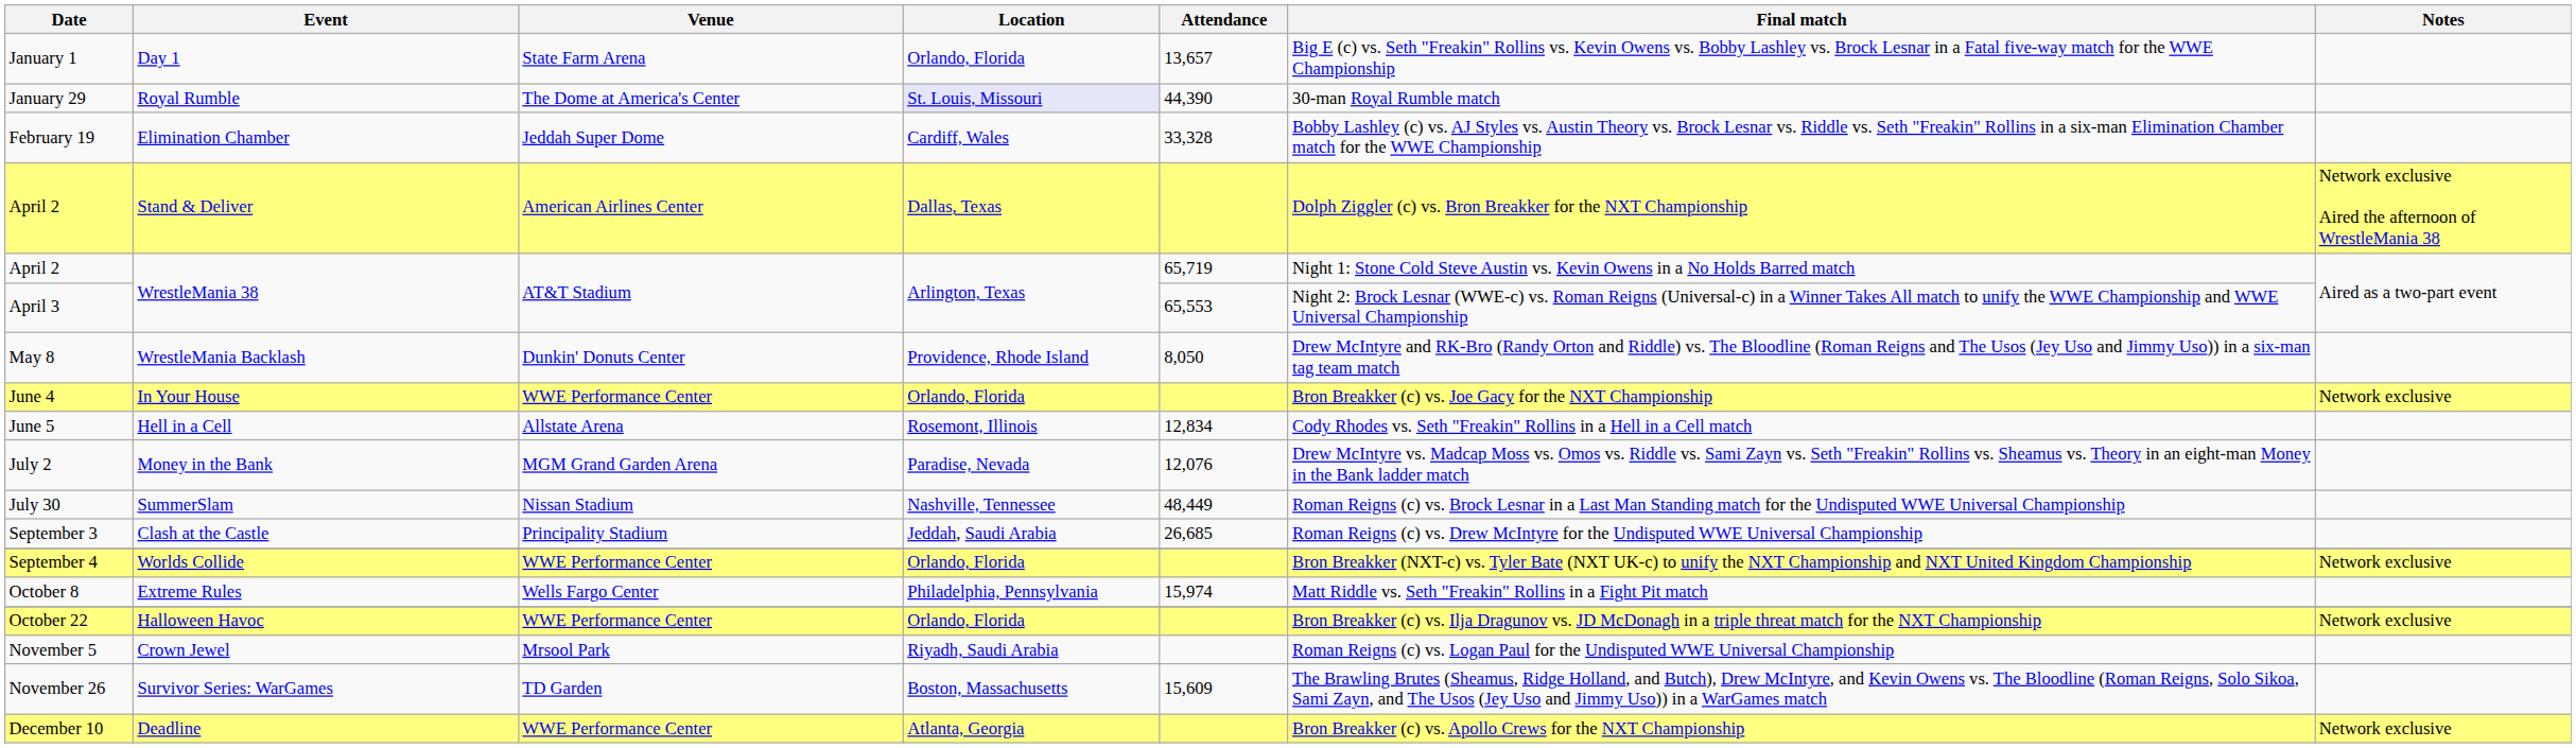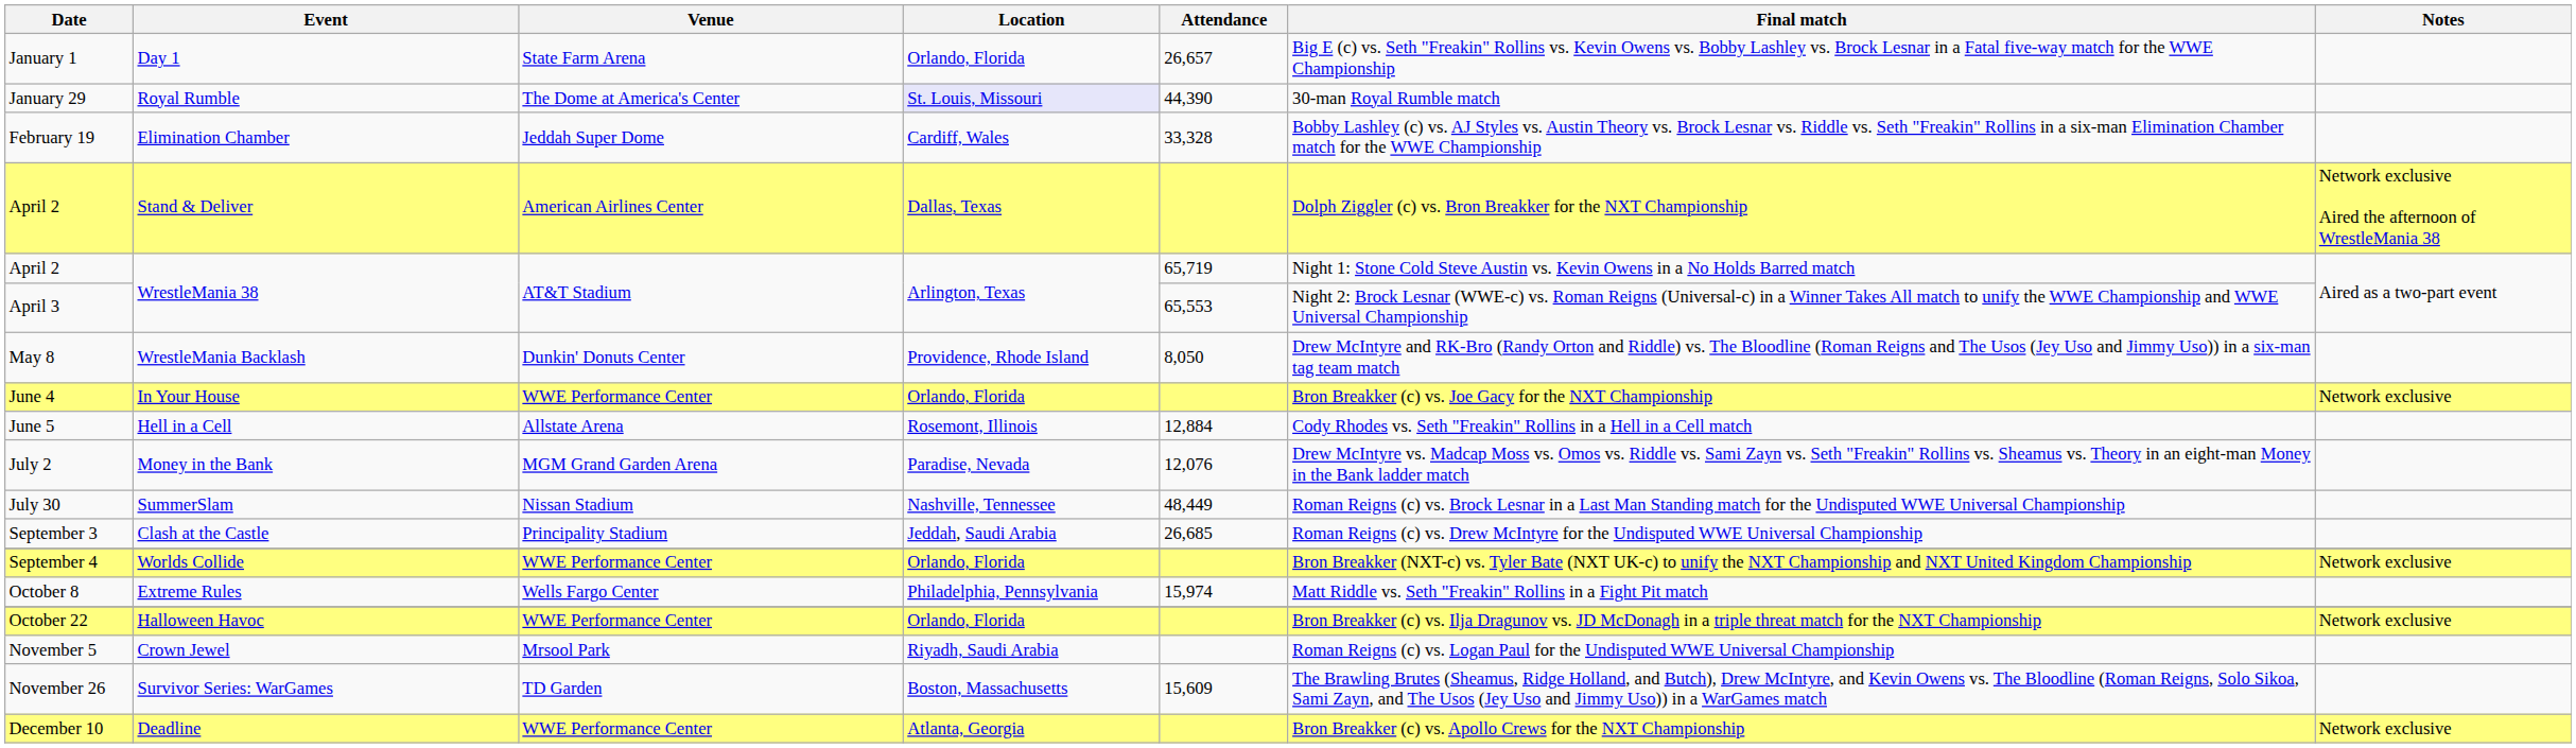January 1 | Attendance: 13,657 -> 26,657
June 5 | Attendance: 12,834 -> 12,884
